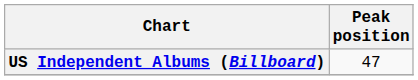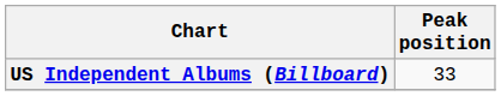US Independent Albums (Billboard) | Peak position: 47 -> 33
